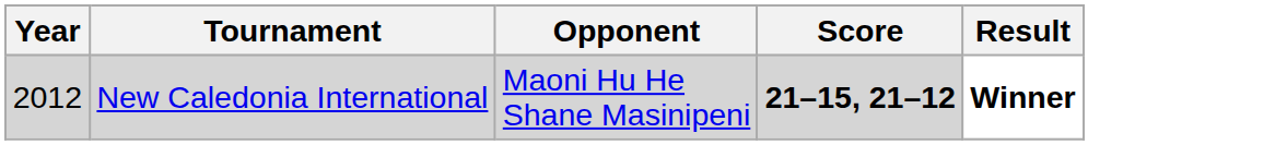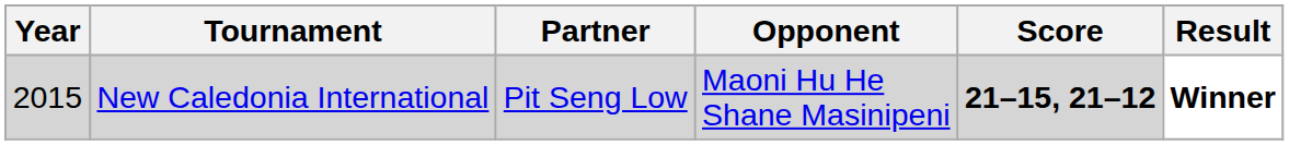+ column: Partner | Pit Seng Low
New Caledonia International | Year: 2012 -> 2015
